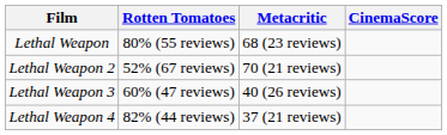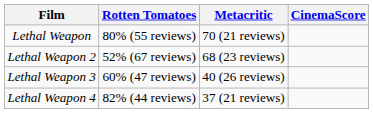Lethal Weapon | Metacritic: 68 (23 reviews) -> 70 (21 reviews)
Lethal Weapon 2 | Metacritic: 70 (21 reviews) -> 68 (23 reviews)
